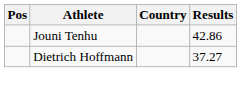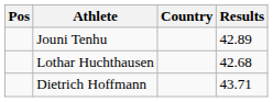Jouni Tenhu | Results: 42.86 -> 42.89
+ row: Lothar Huchthausen | 42.68
Dietrich Hoffmann | Results: 37.27 -> 43.71
